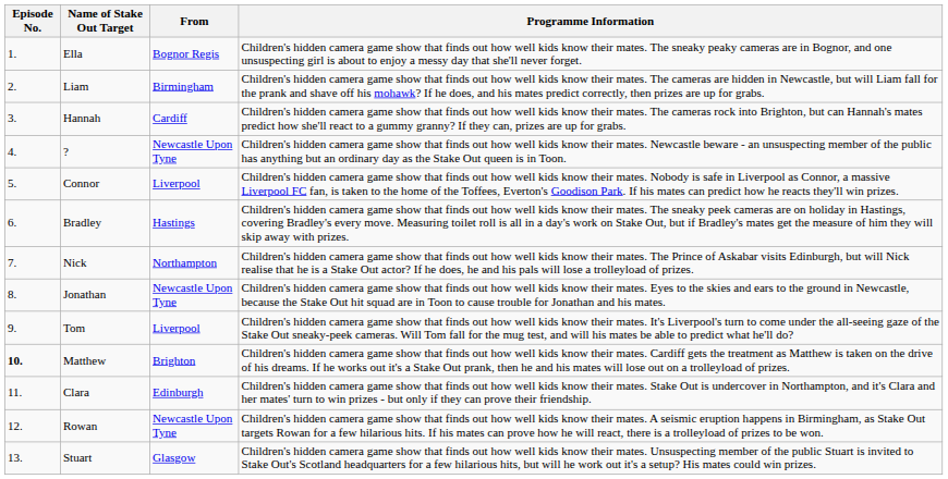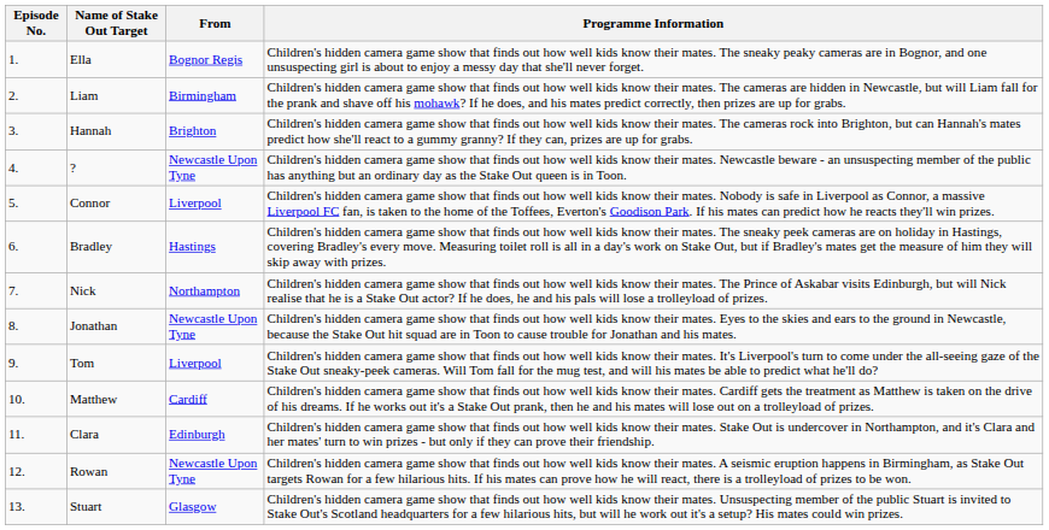Hannah | From: Cardiff -> Brighton
Matthew | Episode No.: bold -> normal
Matthew | From: Brighton -> Cardiff
